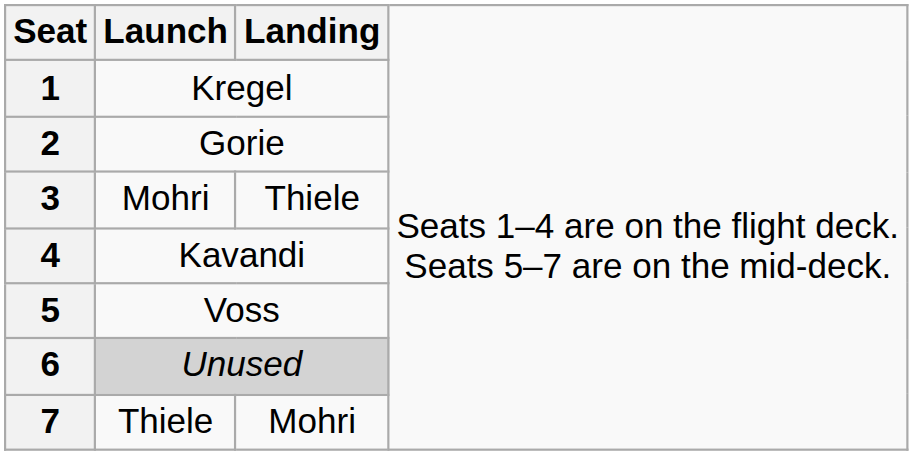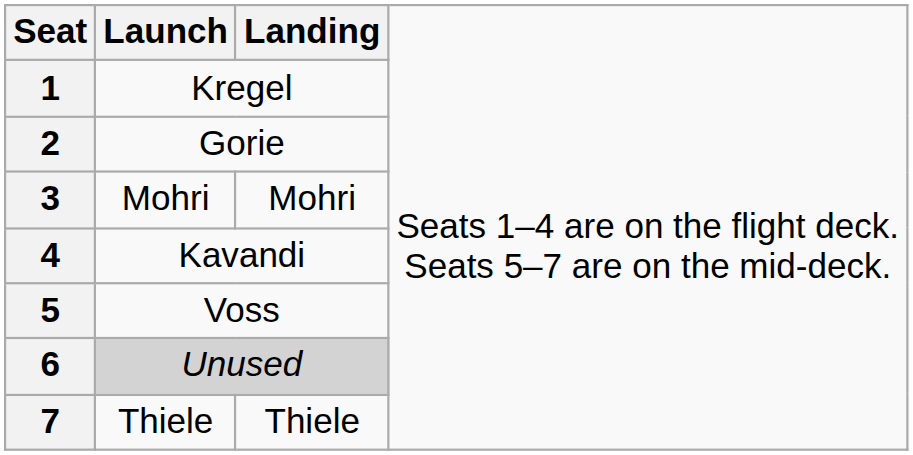3 | column 3: Thiele -> Mohri
7 | column 3: Mohri -> Thiele
